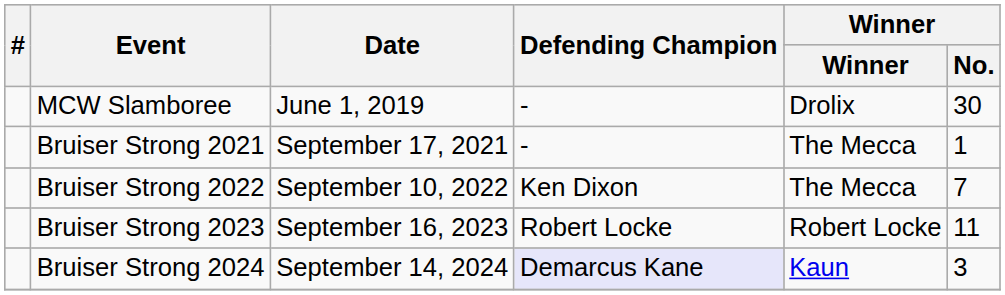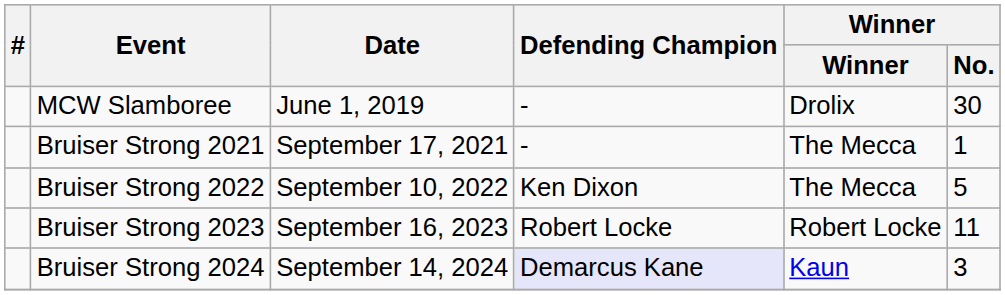Bruiser Strong 2022 | Winner / No.: 7 -> 5
